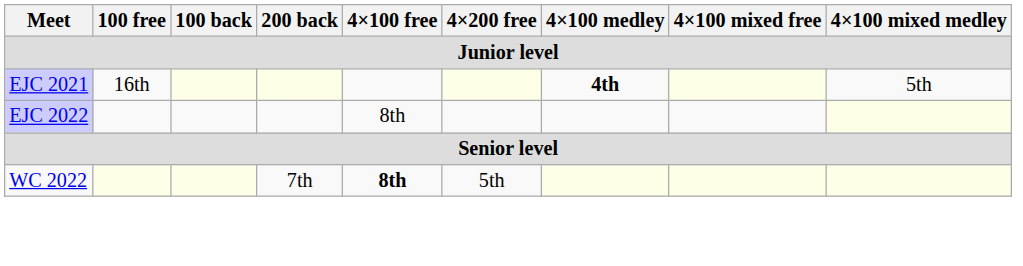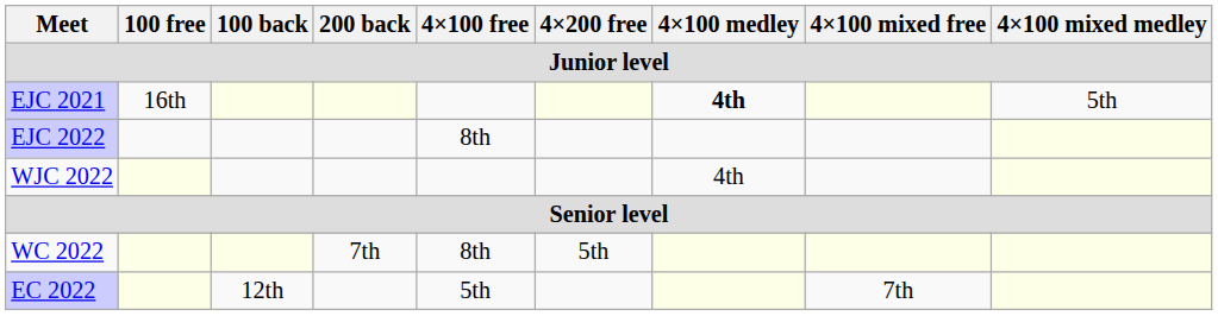+ row: WJC 2022 | 4th
WC 2022 | 4×100 free: bold -> normal
+ row: EC 2022 | 12th | 5th | 7th
